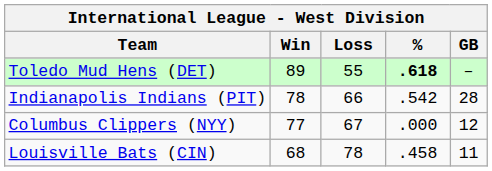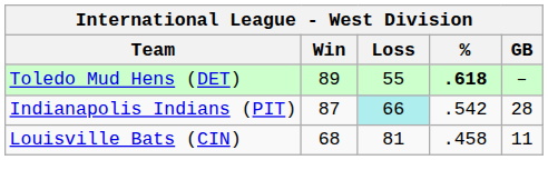Indianapolis Indians (PIT) | Win: 78 -> 87
Indianapolis Indians (PIT) | Loss: no background -> paleturquoise background
- row: Columbus Clippers (NYY) | 77 | 67 | .000 | 12
Louisville Bats (CIN) | Loss: 78 -> 81
